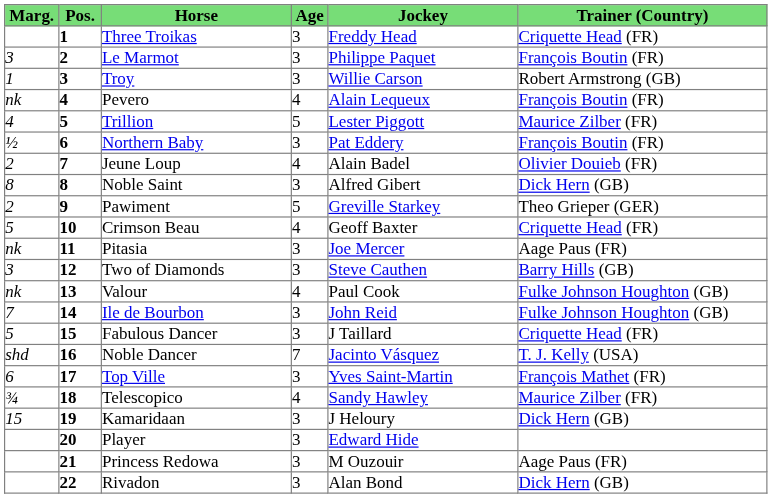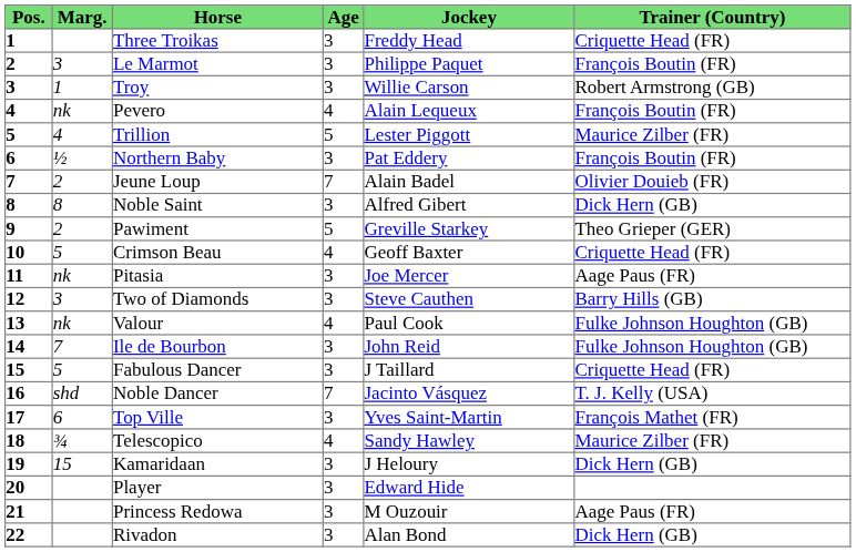columns swapped: Pos. <-> Marg.
Jeune Loup | Age: 4 -> 7
